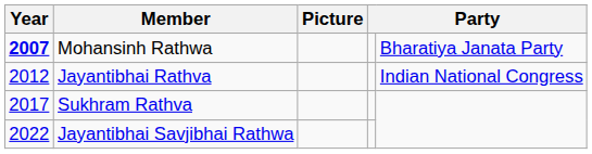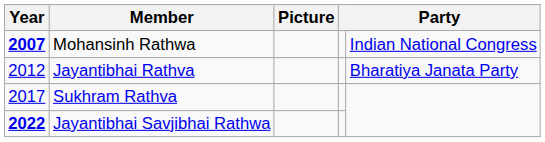Mohansinh Rathwa | column 5: Bharatiya Janata Party -> Indian National Congress
Jayantibhai Rathva | column 5: Indian National Congress -> Bharatiya Janata Party
Jayantibhai Savjibhai Rathwa | Year: normal -> bold
